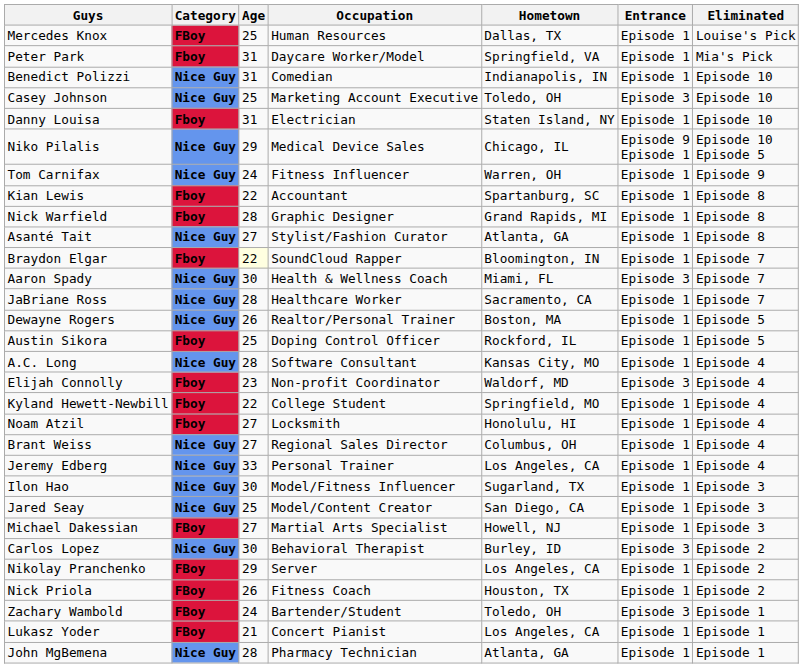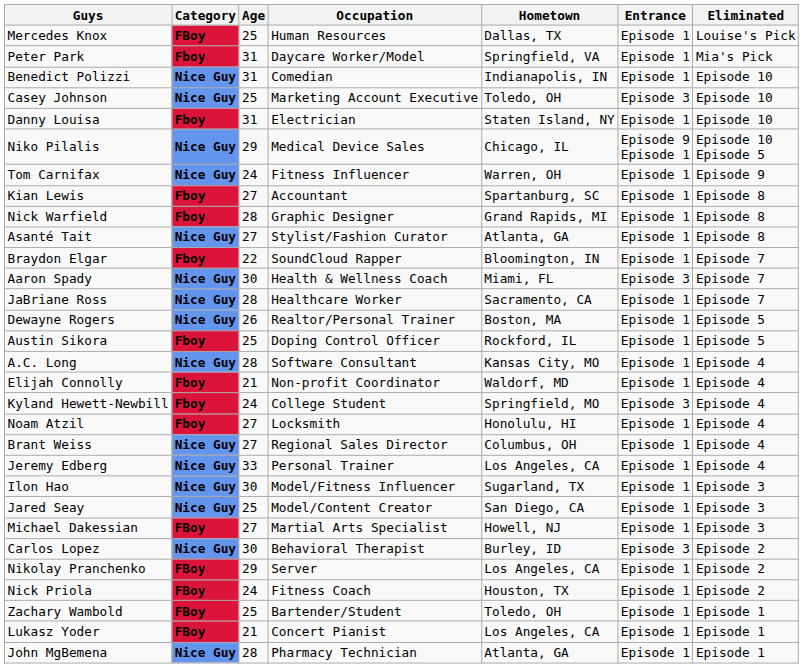Kian Lewis | Age: 22 -> 27
Braydon Elgar | Age: lightyellow background -> no background
Elijah Connolly | Age: 23 -> 21
Elijah Connolly | Entrance: Episode 3 -> Episode 1
Kyland Hewett-Newbill | Age: 22 -> 24
Kyland Hewett-Newbill | Entrance: Episode 1 -> Episode 3
Nick Priola | Age: 26 -> 24
Zachary Wambold | Age: 24 -> 25
Zachary Wambold | Entrance: Episode 3 -> Episode 1
